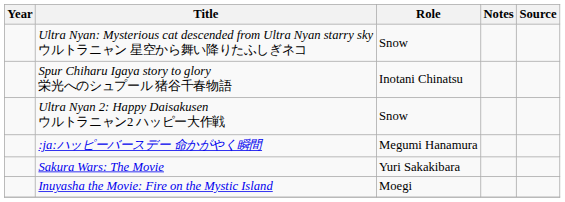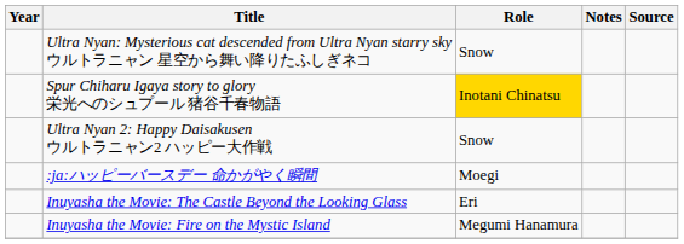Spur Chiharu Igaya story to glory 栄光へのシュプール 猪谷千春物語 | Role: no background -> gold background
:ja:ハッピーバースデー 命かがやく瞬間 | Role: Megumi Hanamura -> Moegi
- row: Sakura Wars: The Movie | Yuri Sakakibara
+ row: Inuyasha the Movie: The Castle Beyond the Looking Glass | Eri
Inuyasha the Movie: Fire on the Mystic Island | Role: Moegi -> Megumi Hanamura
